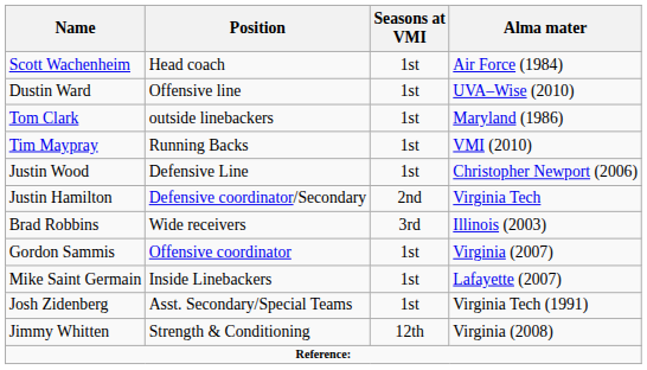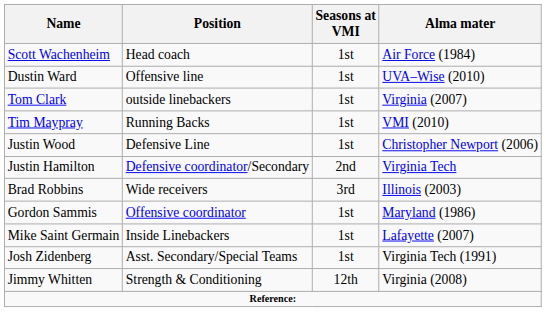Tom Clark | Alma mater: Maryland (1986) -> Virginia (2007)
Gordon Sammis | Alma mater: Virginia (2007) -> Maryland (1986)
